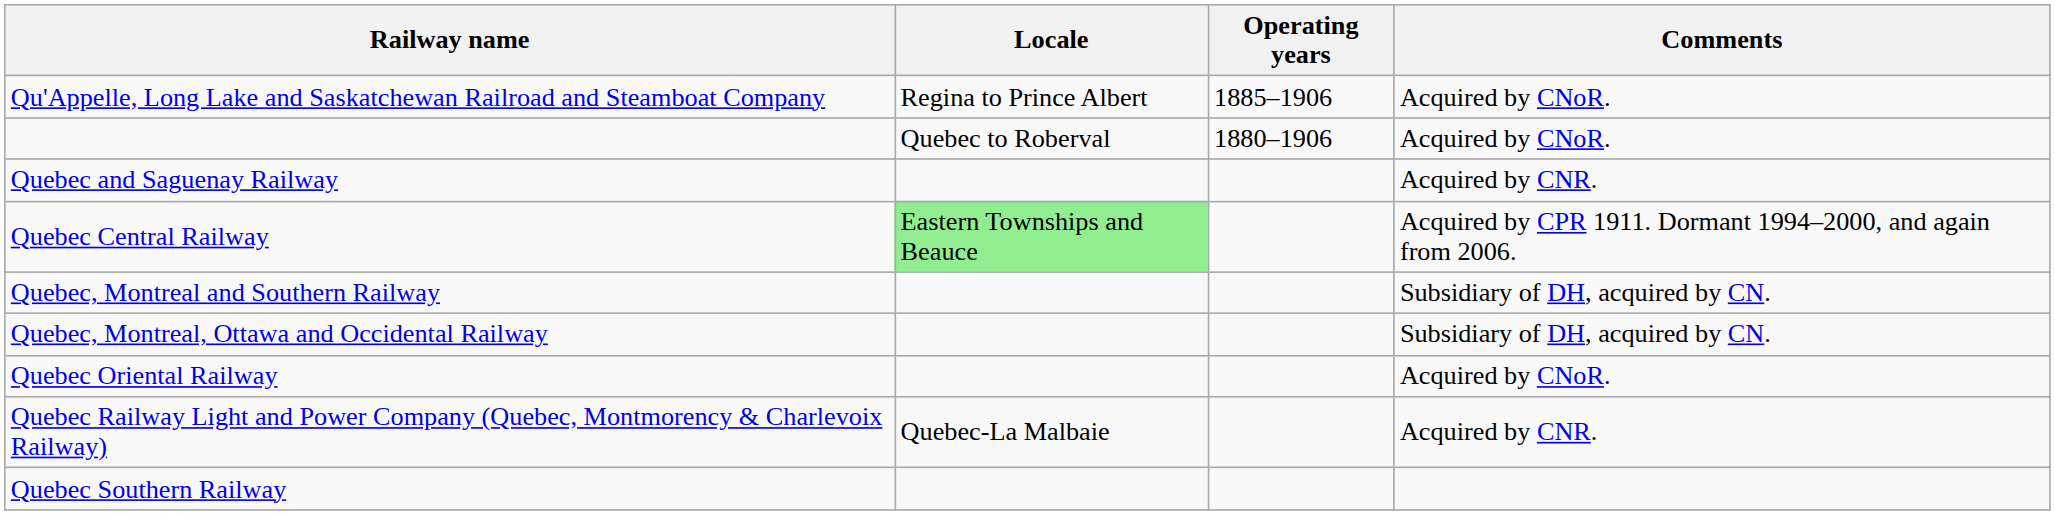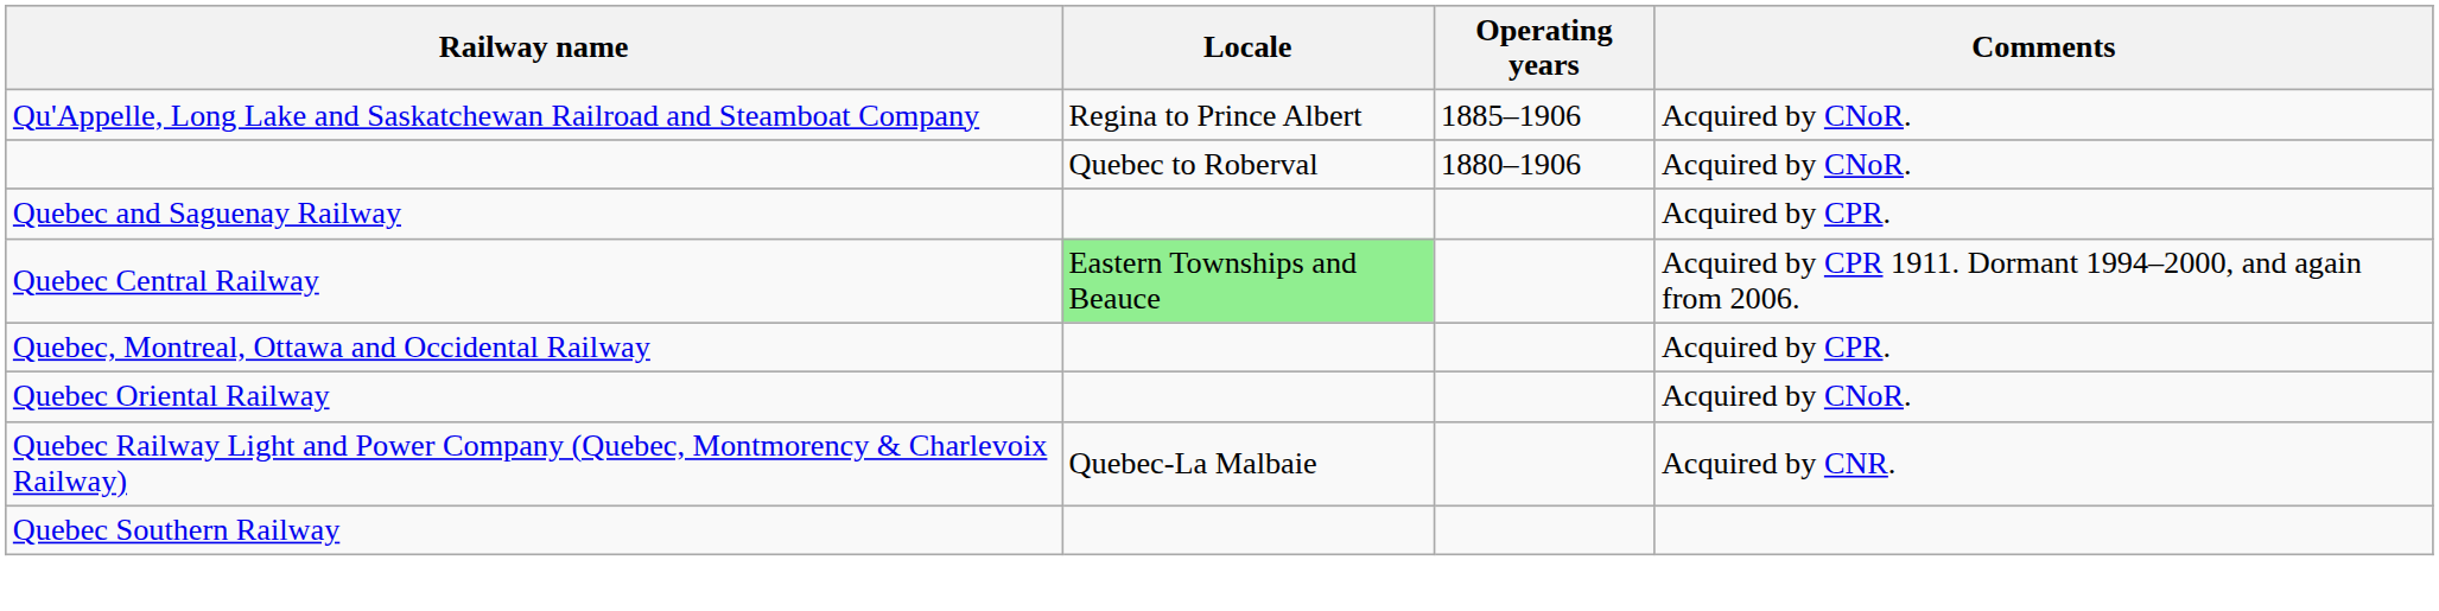Quebec and Saguenay Railway | Comments: Acquired by CNR. -> Acquired by CPR.
- row: Quebec, Montreal and Southern Railway | Subsidiary of DH, acquired by CN.
Quebec, Montreal, Ottawa and Occidental Railway | Comments: Subsidiary of DH, acquired by CN. -> Acquired by CPR.
